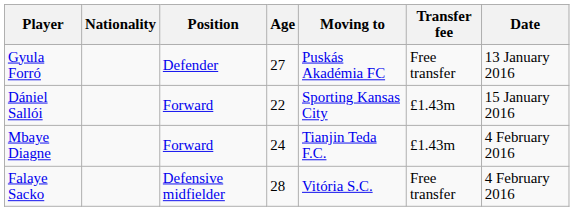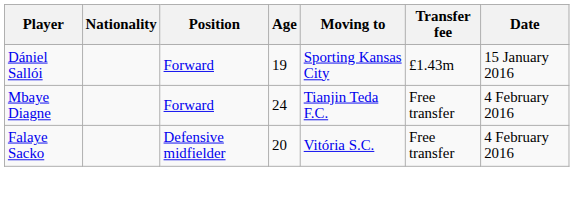- row: Gyula Forró | Defender | 27 | Puskás Akadémia FC | Free transfer | 13 January 2016
Dániel Sallói | Age: 22 -> 19
Mbaye Diagne | Transfer fee: £1.43m -> Free transfer
Falaye Sacko | Age: 28 -> 20
